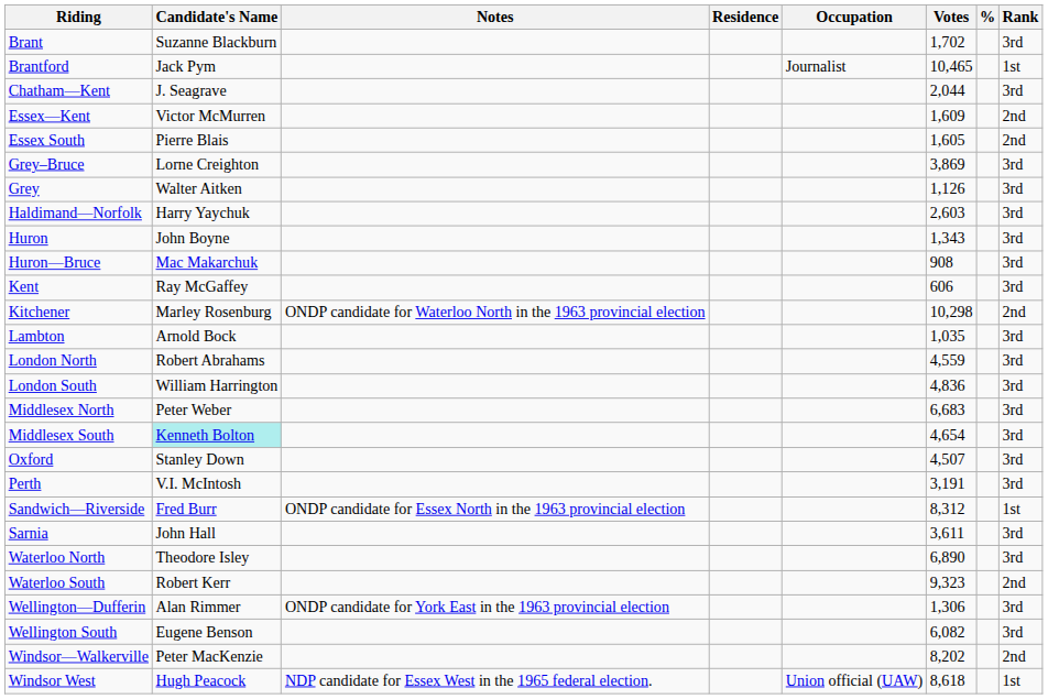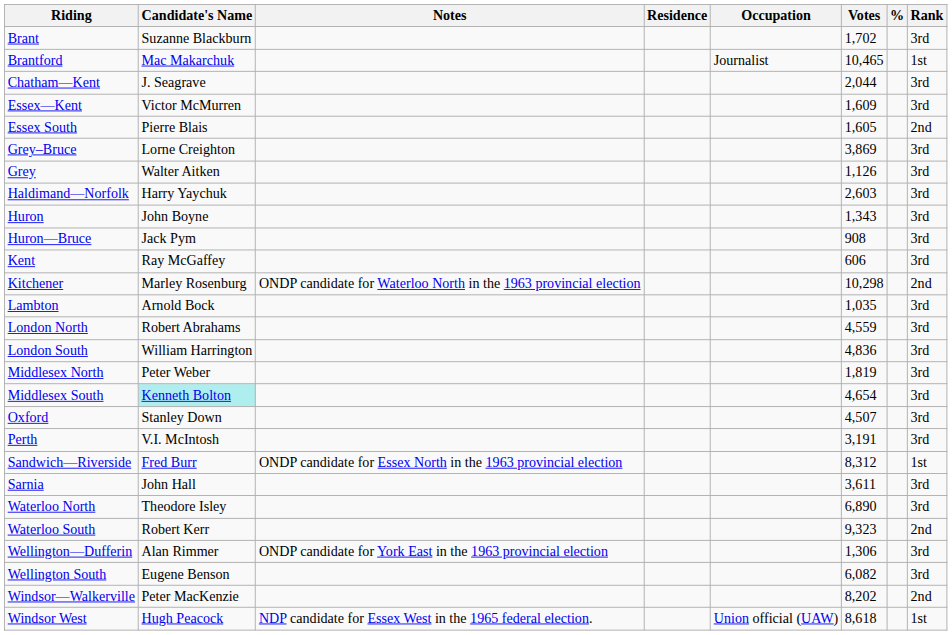Brantford | Candidate's Name: Jack Pym -> Mac Makarchuk
Essex—Kent | Rank: 2nd -> 3rd
Huron—Bruce | Candidate's Name: Mac Makarchuk -> Jack Pym
Middlesex North | Votes: 6,683 -> 1,819
